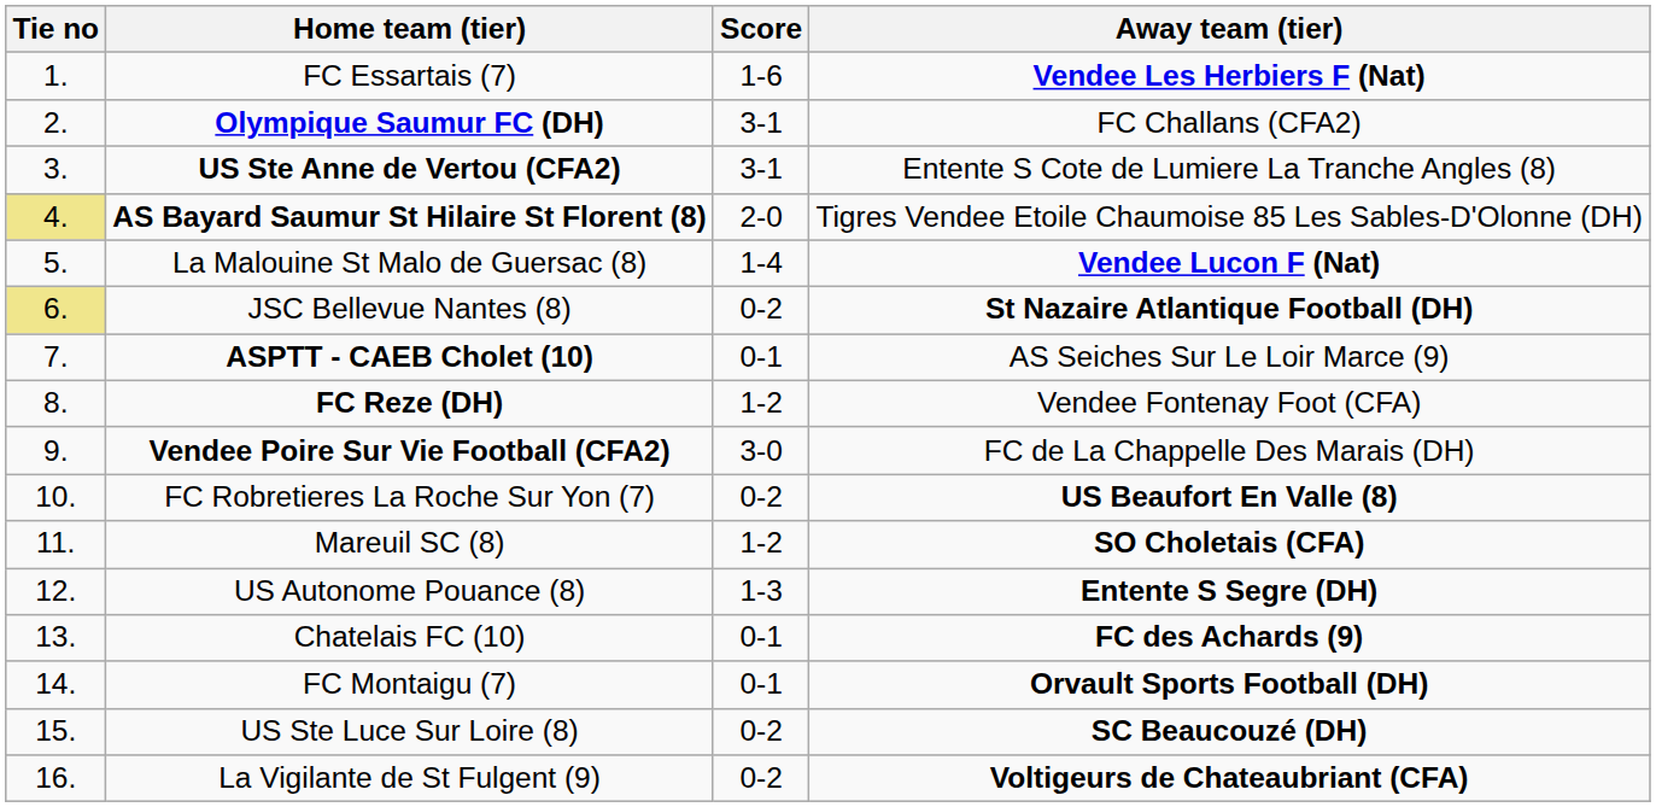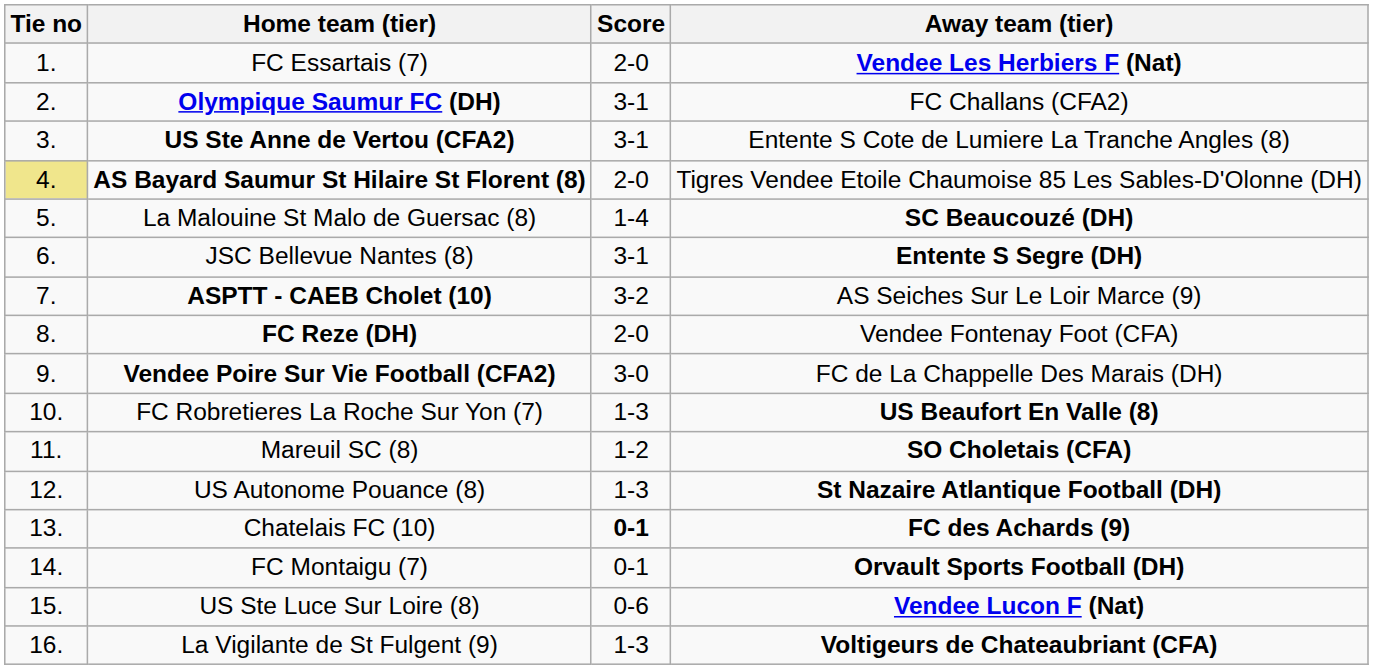FC Essartais (7) | Score: 1-6 -> 2-0
La Malouine St Malo de Guersac (8) | Away team (tier): Vendee Lucon F (Nat) -> SC Beaucouzé (DH)
JSC Bellevue Nantes (8) | Tie no: khaki background -> no background
JSC Bellevue Nantes (8) | Score: 0-2 -> 3-1
JSC Bellevue Nantes (8) | Away team (tier): St Nazaire Atlantique Football (DH) -> Entente S Segre (DH)
ASPTT - CAEB Cholet (10) | Score: 0-1 -> 3-2
FC Reze (DH) | Score: 1-2 -> 2-0
FC Robretieres La Roche Sur Yon (7) | Score: 0-2 -> 1-3
US Autonome Pouance (8) | Away team (tier): Entente S Segre (DH) -> St Nazaire Atlantique Football (DH)
Chatelais FC (10) | Score: normal -> bold
US Ste Luce Sur Loire (8) | Score: 0-2 -> 0-6
US Ste Luce Sur Loire (8) | Away team (tier): SC Beaucouzé (DH) -> Vendee Lucon F (Nat)
La Vigilante de St Fulgent (9) | Score: 0-2 -> 1-3
